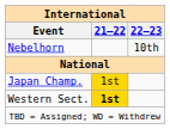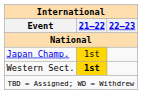- row: Nebelhorn | 10th
